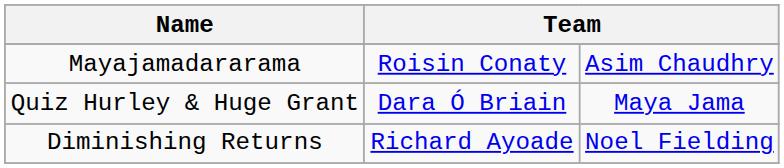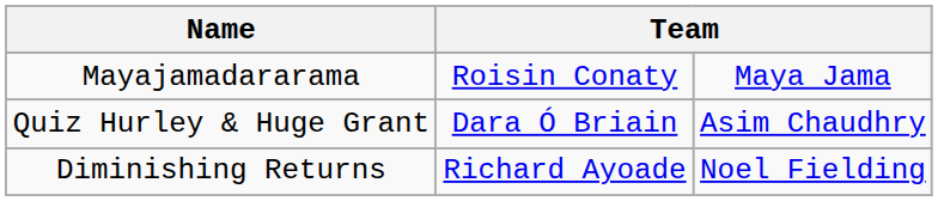Mayajamadararama | column 3: Asim Chaudhry -> Maya Jama
Quiz Hurley & Huge Grant | column 3: Maya Jama -> Asim Chaudhry
